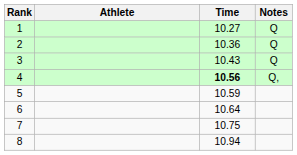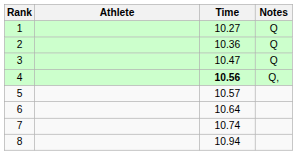3 | Time: 10.43 -> 10.47
5 | Time: 10.59 -> 10.57
7 | Time: 10.75 -> 10.74
